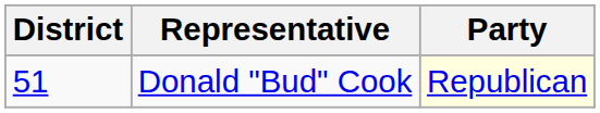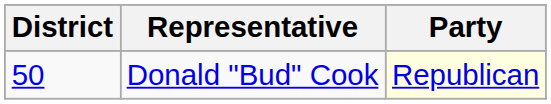Donald "Bud" Cook | District: 51 -> 50
